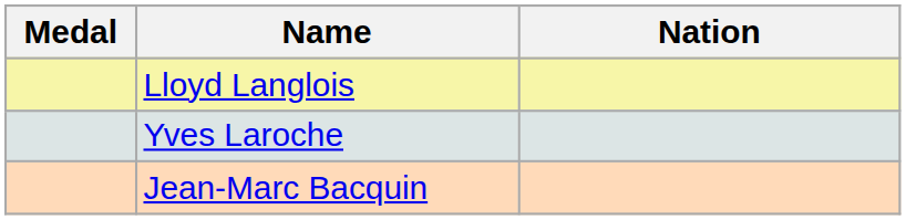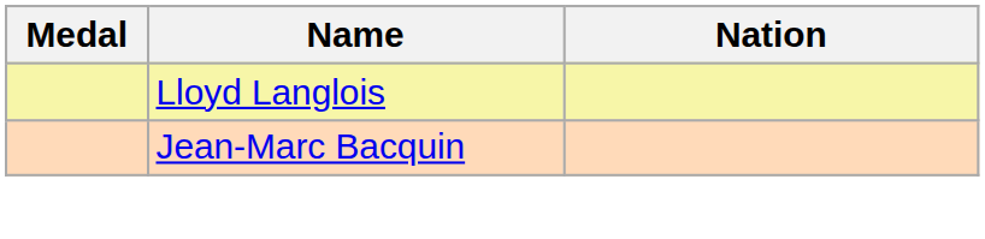- row: Yves Laroche
